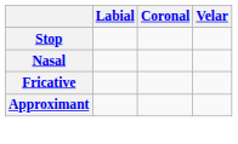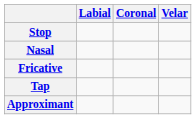+ row: Tap
